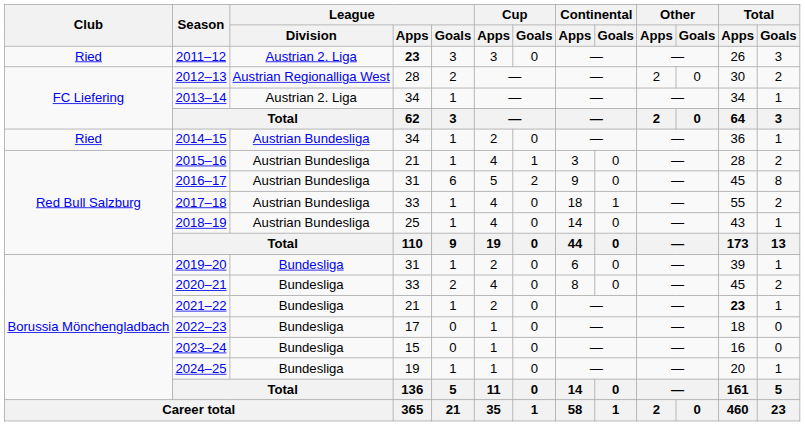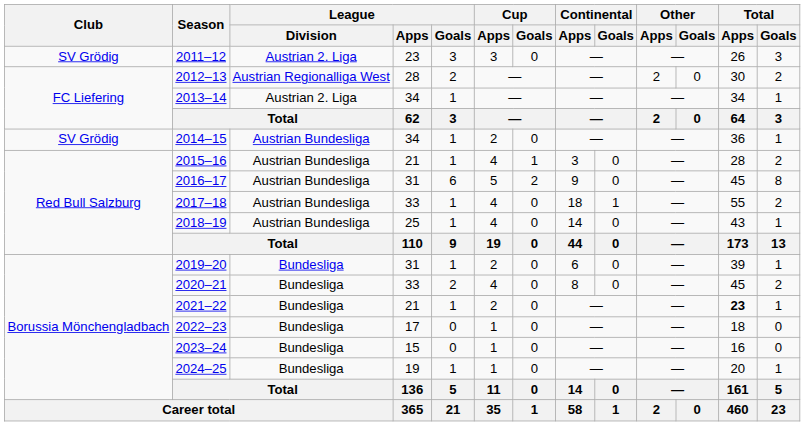2011–12 | Club: Ried -> SV Grödig
2011–12 | League / Apps: bold -> normal
2014–15 | Club: Ried -> SV Grödig
